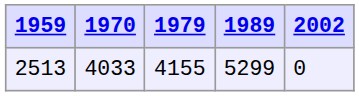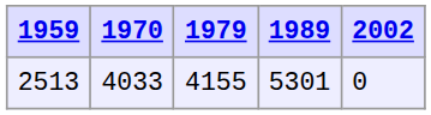2513 | 1989: 5299 -> 5301
